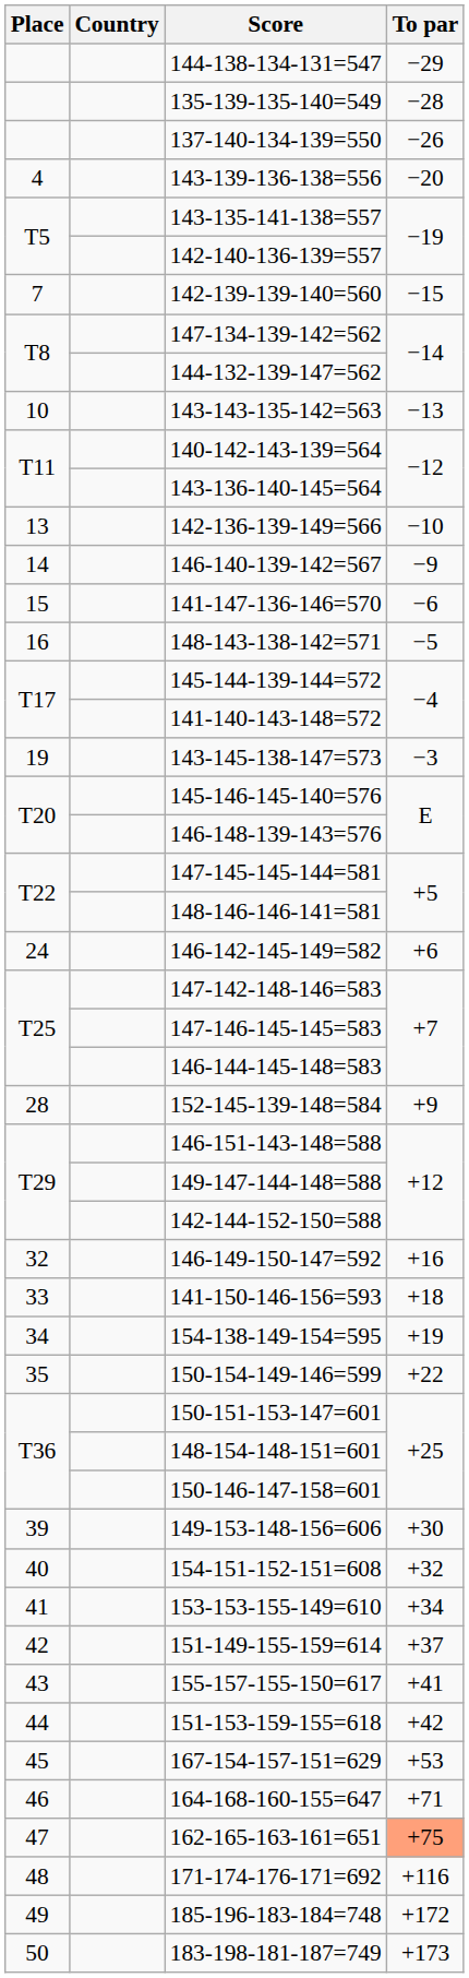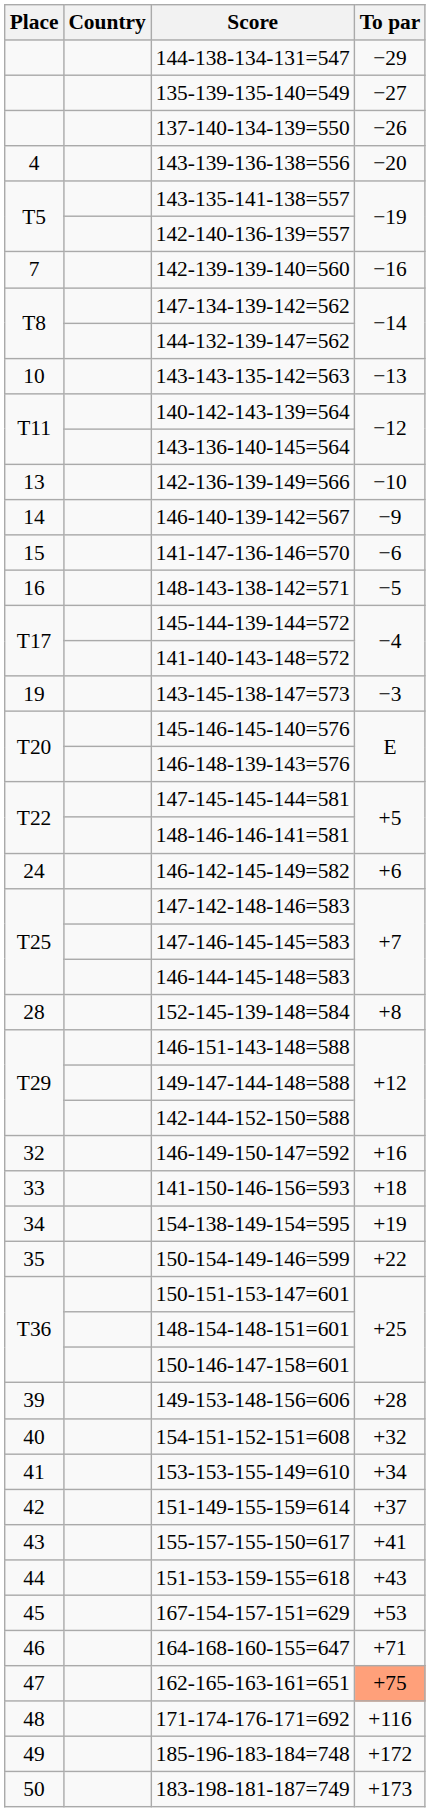135-139-135-140=549 | To par: −28 -> −27
142-139-139-140=560 | To par: −15 -> −16
152-145-139-148=584 | To par: +9 -> +8
149-153-148-156=606 | To par: +30 -> +28
151-153-159-155=618 | To par: +42 -> +43
